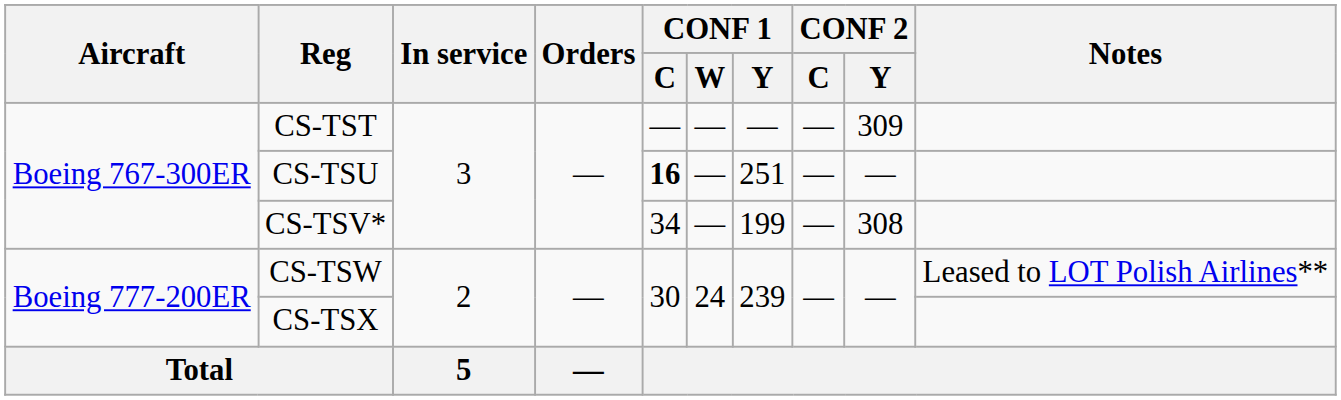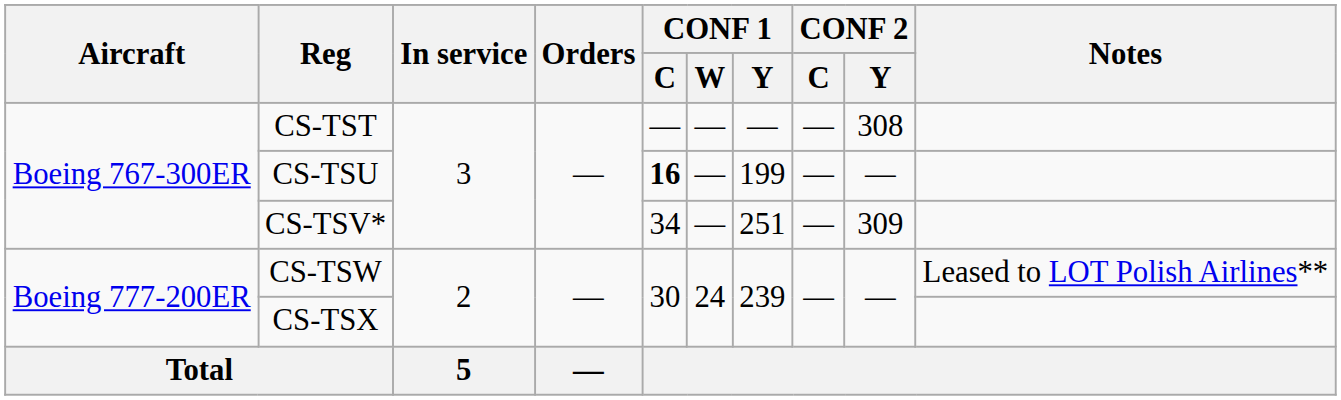CS-TST | CONF 2 / Y: 309 -> 308
CS-TSU | CONF 1 / Y: 251 -> 199
CS-TSV* | CONF 1 / Y: 199 -> 251
CS-TSV* | CONF 2 / Y: 308 -> 309
